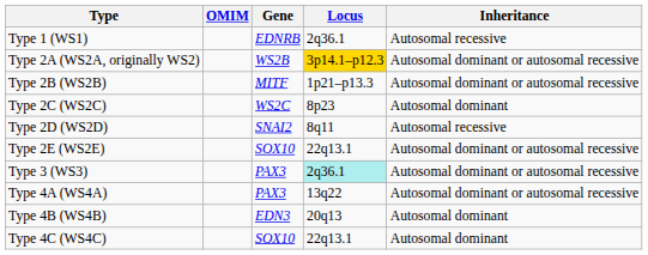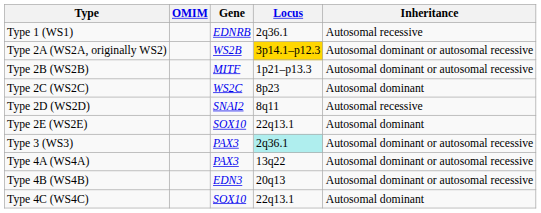Type 2E (WS2E) | Inheritance: Autosomal dominant or autosomal recessive -> Autosomal dominant
Type 4B (WS4B) | Inheritance: Autosomal dominant -> Autosomal dominant or autosomal recessive
